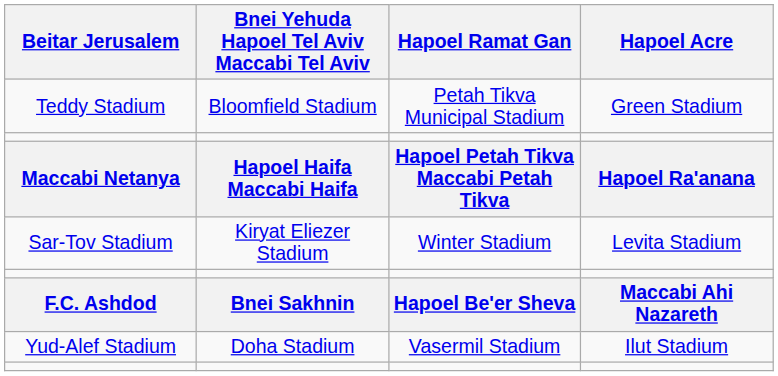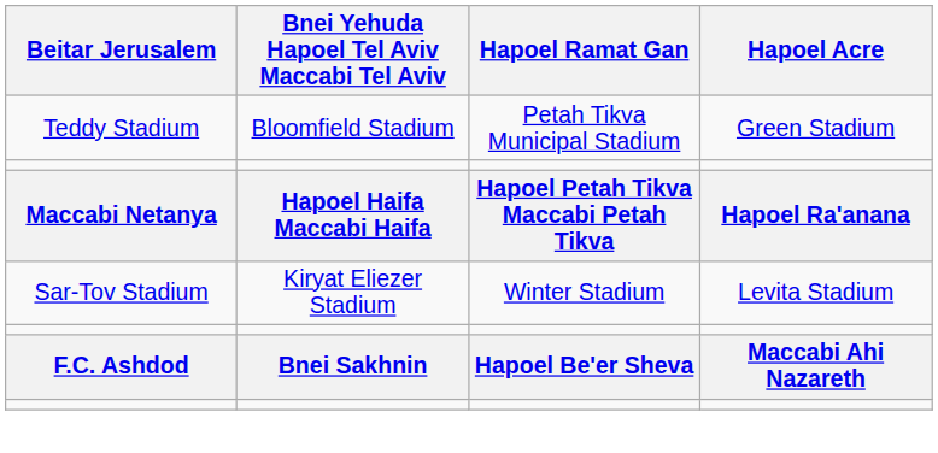- row: Yud-Alef Stadium | Doha Stadium | Vasermil Stadium | Ilut Stadium
